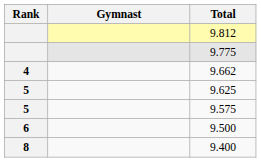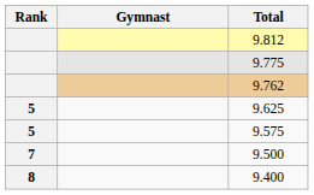+ row: 9.762
- row: 4 | 9.662
9.500 | Rank: 6 -> 7
